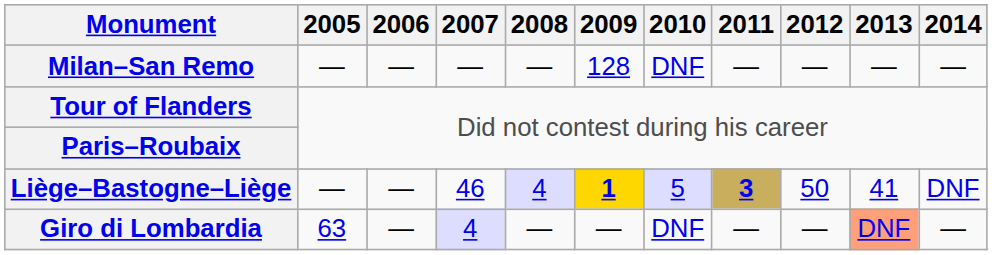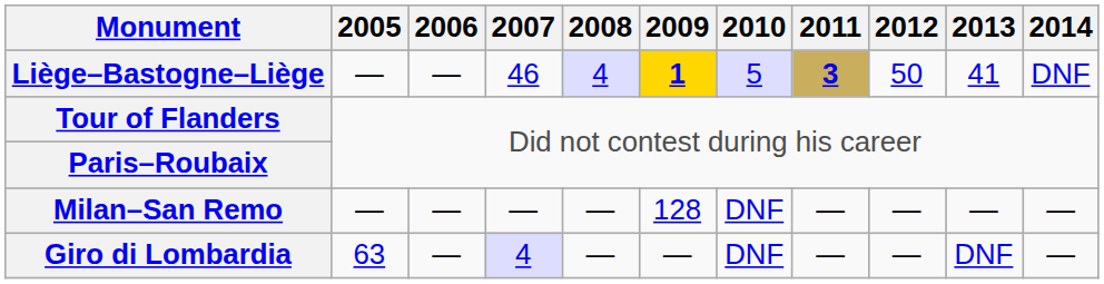rows swapped: Milan–San Remo <-> Liège–Bastogne–Liège
Giro di Lombardia | 2013: lightsalmon background -> no background
